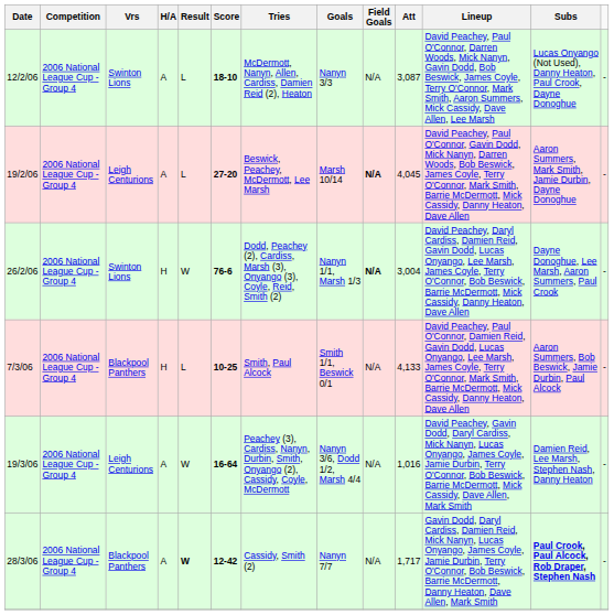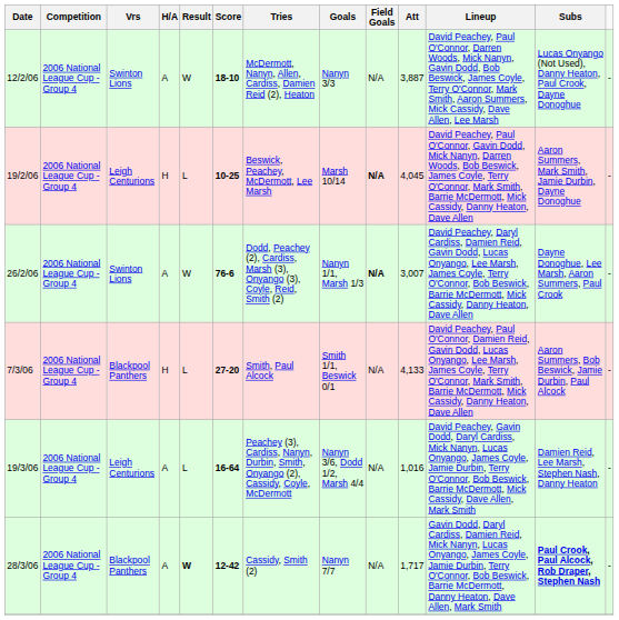12/2/06 | Result: L -> W
12/2/06 | Att: 3,087 -> 3,887
19/2/06 | H/A: A -> H
19/2/06 | Score: 27-20 -> 10-25
26/2/06 | H/A: H -> A
26/2/06 | Att: 3,004 -> 3,007
7/3/06 | Score: 10-25 -> 27-20
19/3/06 | Result: W -> L
